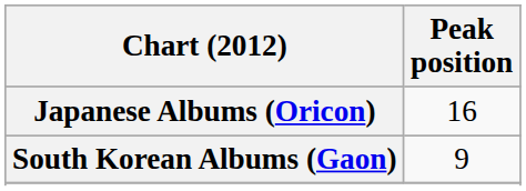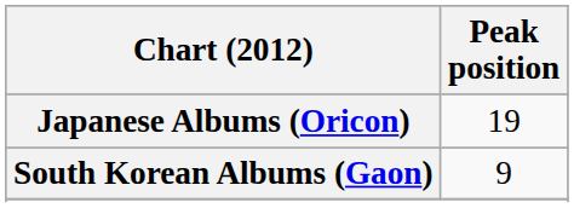Japanese Albums (Oricon) | Peak position: 16 -> 19
